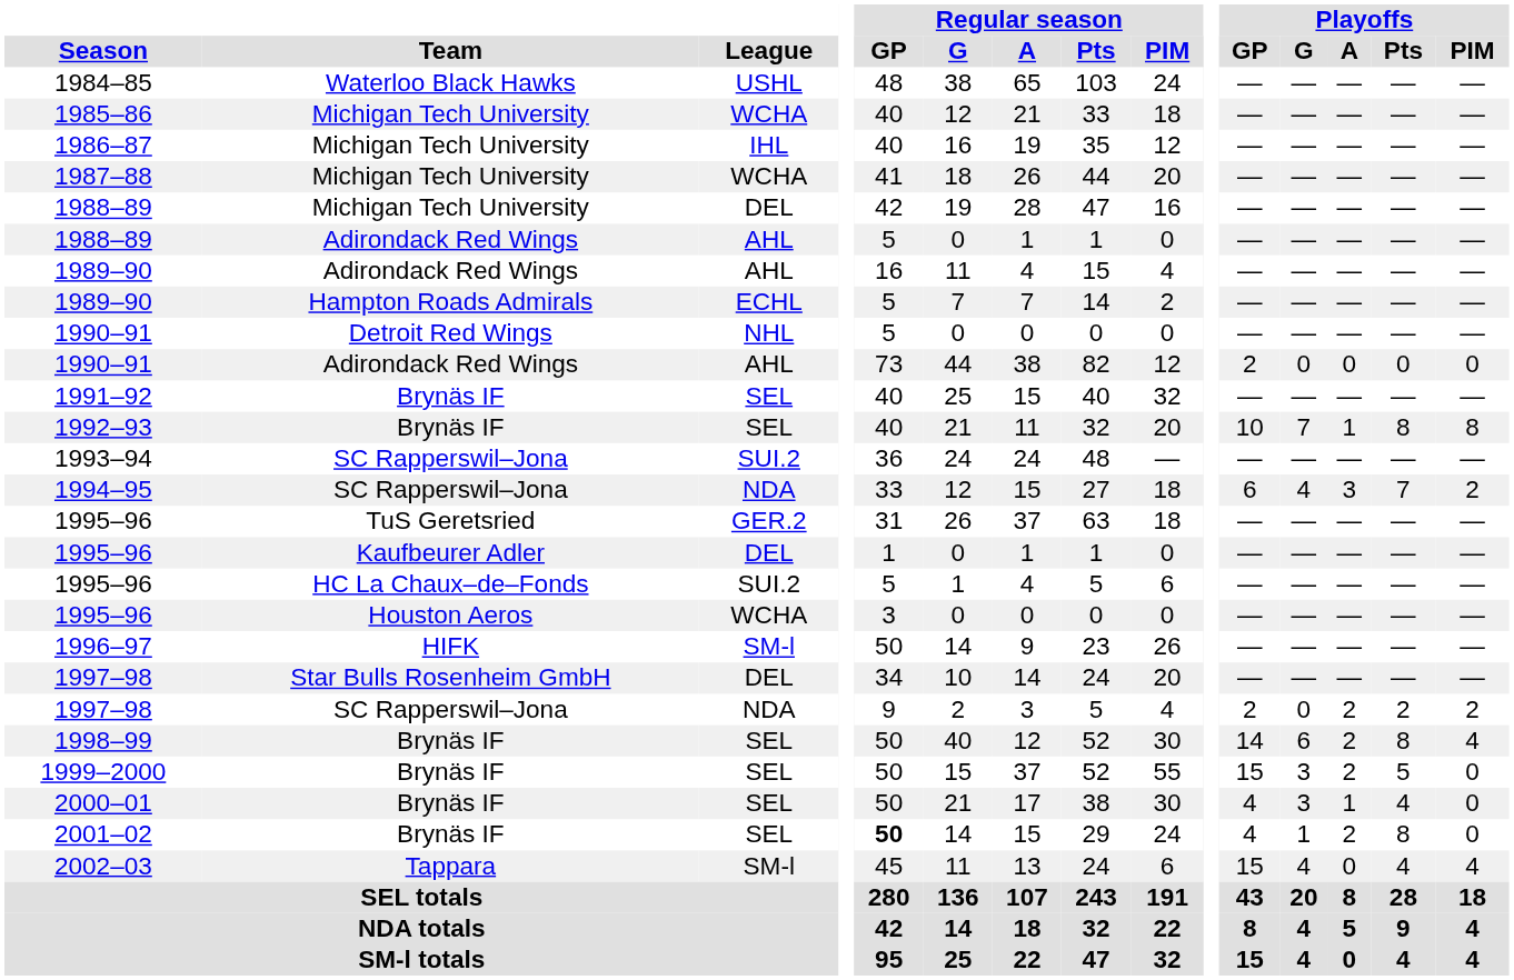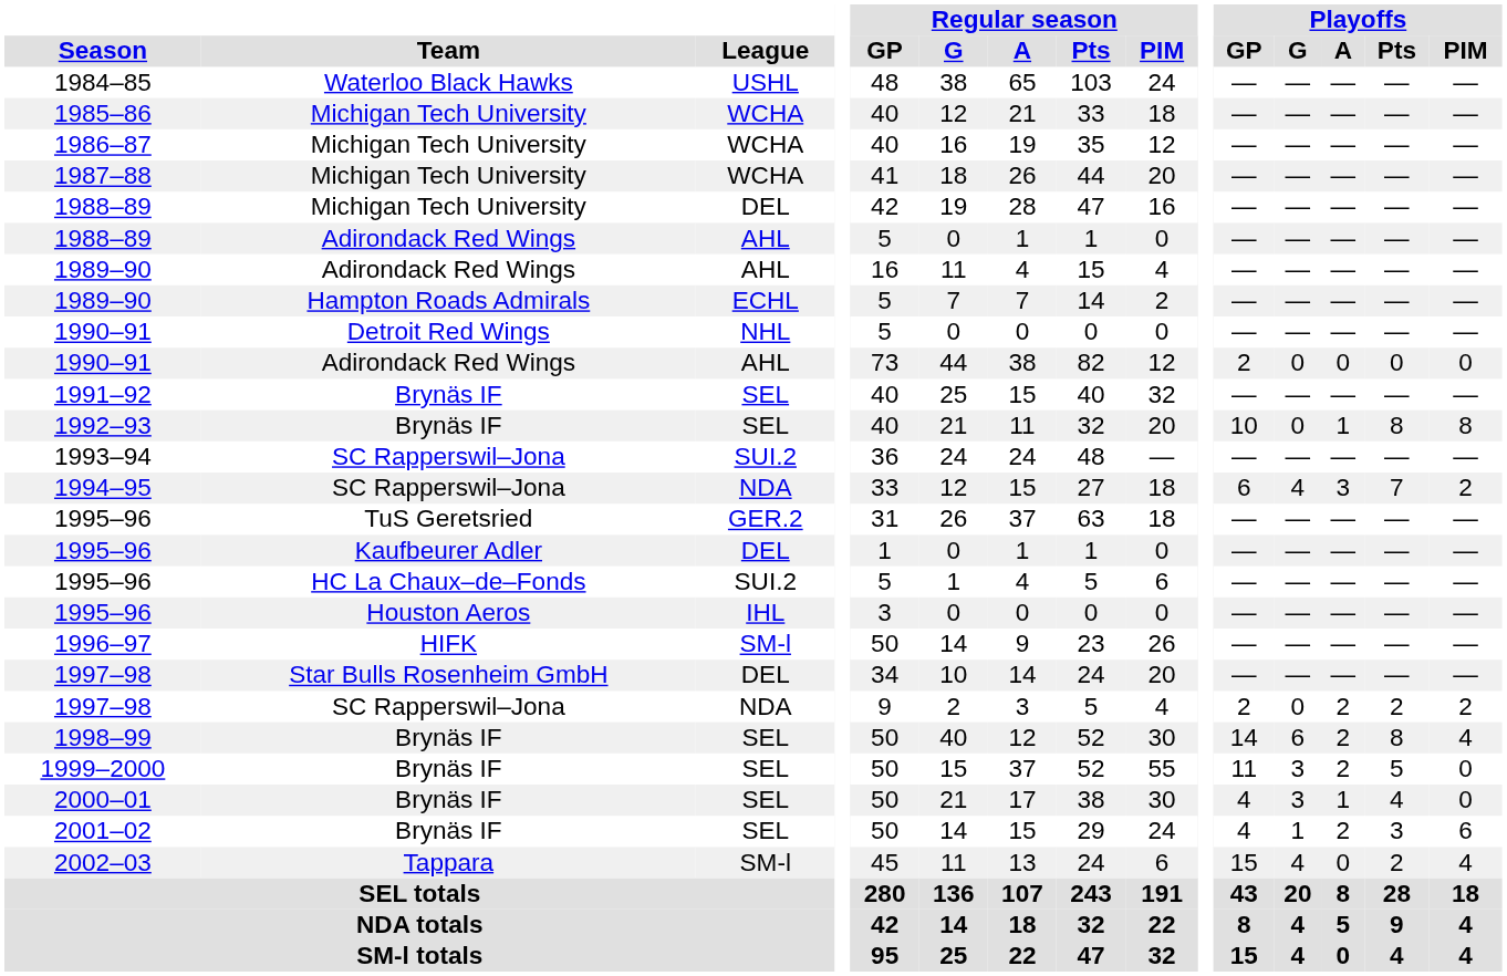1986–87 | League: IHL -> WCHA
1992–93 | Playoffs / G: 7 -> 0
1995–96 / Houston Aeros | League: WCHA -> IHL
1999–2000 | Playoffs / GP: 15 -> 11
2001–02 | Regular season / GP: bold -> normal
2001–02 | Playoffs / Pts: 8 -> 3
2001–02 | Playoffs / PIM: 0 -> 6
2002–03 | Playoffs / Pts: 4 -> 2
